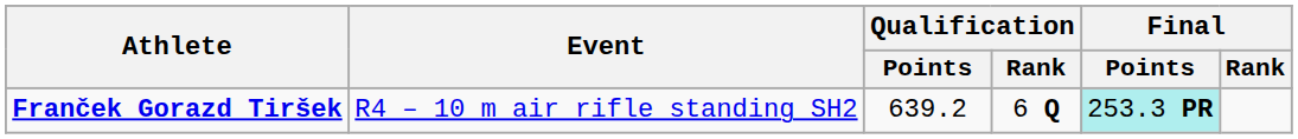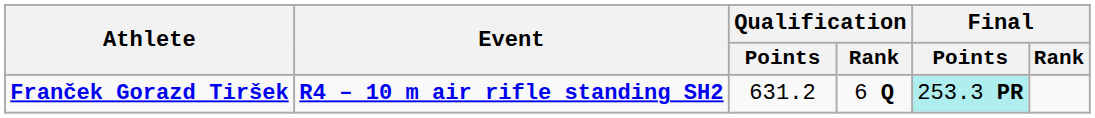Franček Gorazd Tiršek | Event: normal -> bold
Franček Gorazd Tiršek | Qualification / Points: 639.2 -> 631.2
